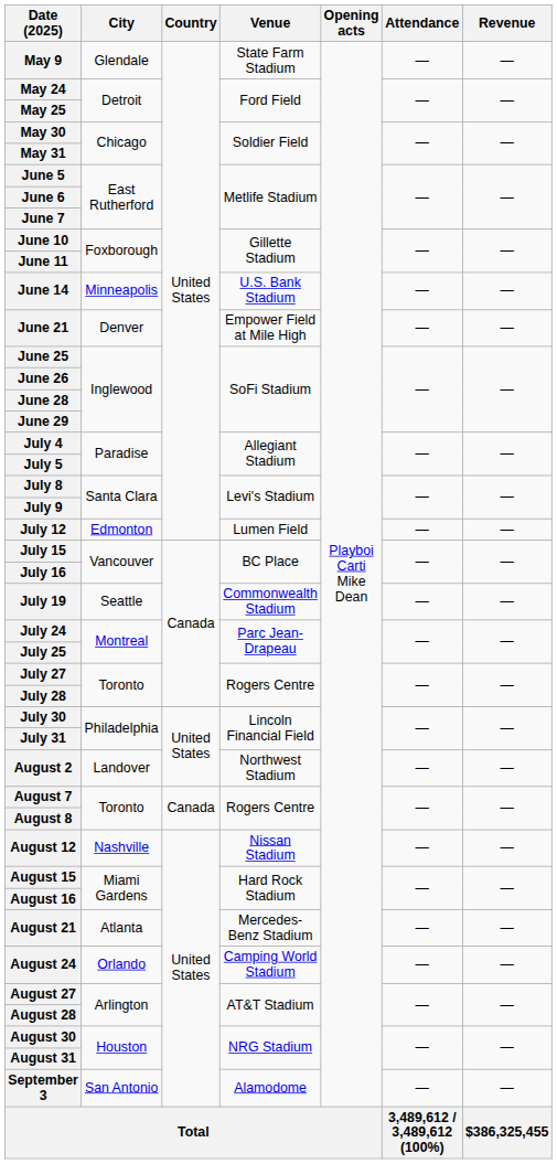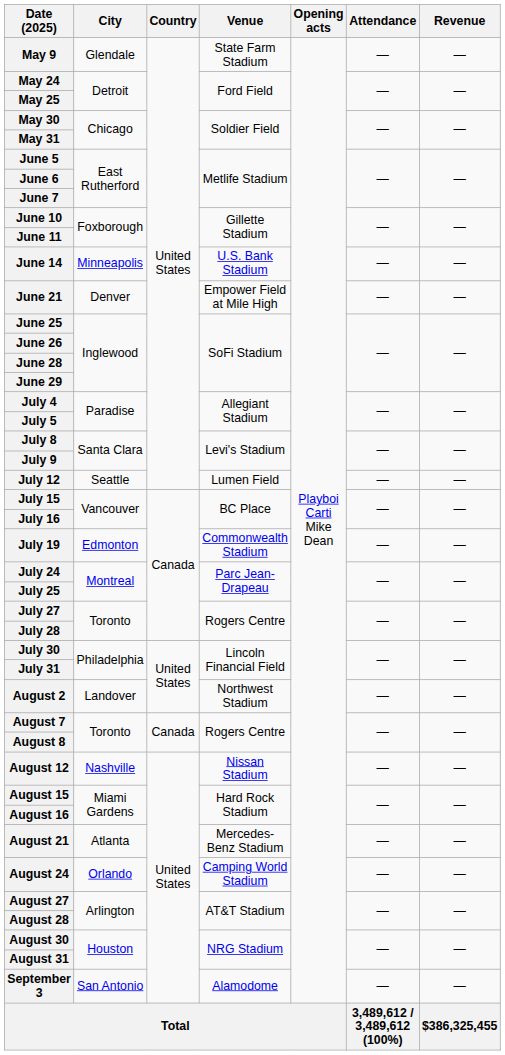July 12 | City: Edmonton -> Seattle
July 19 | City: Seattle -> Edmonton
